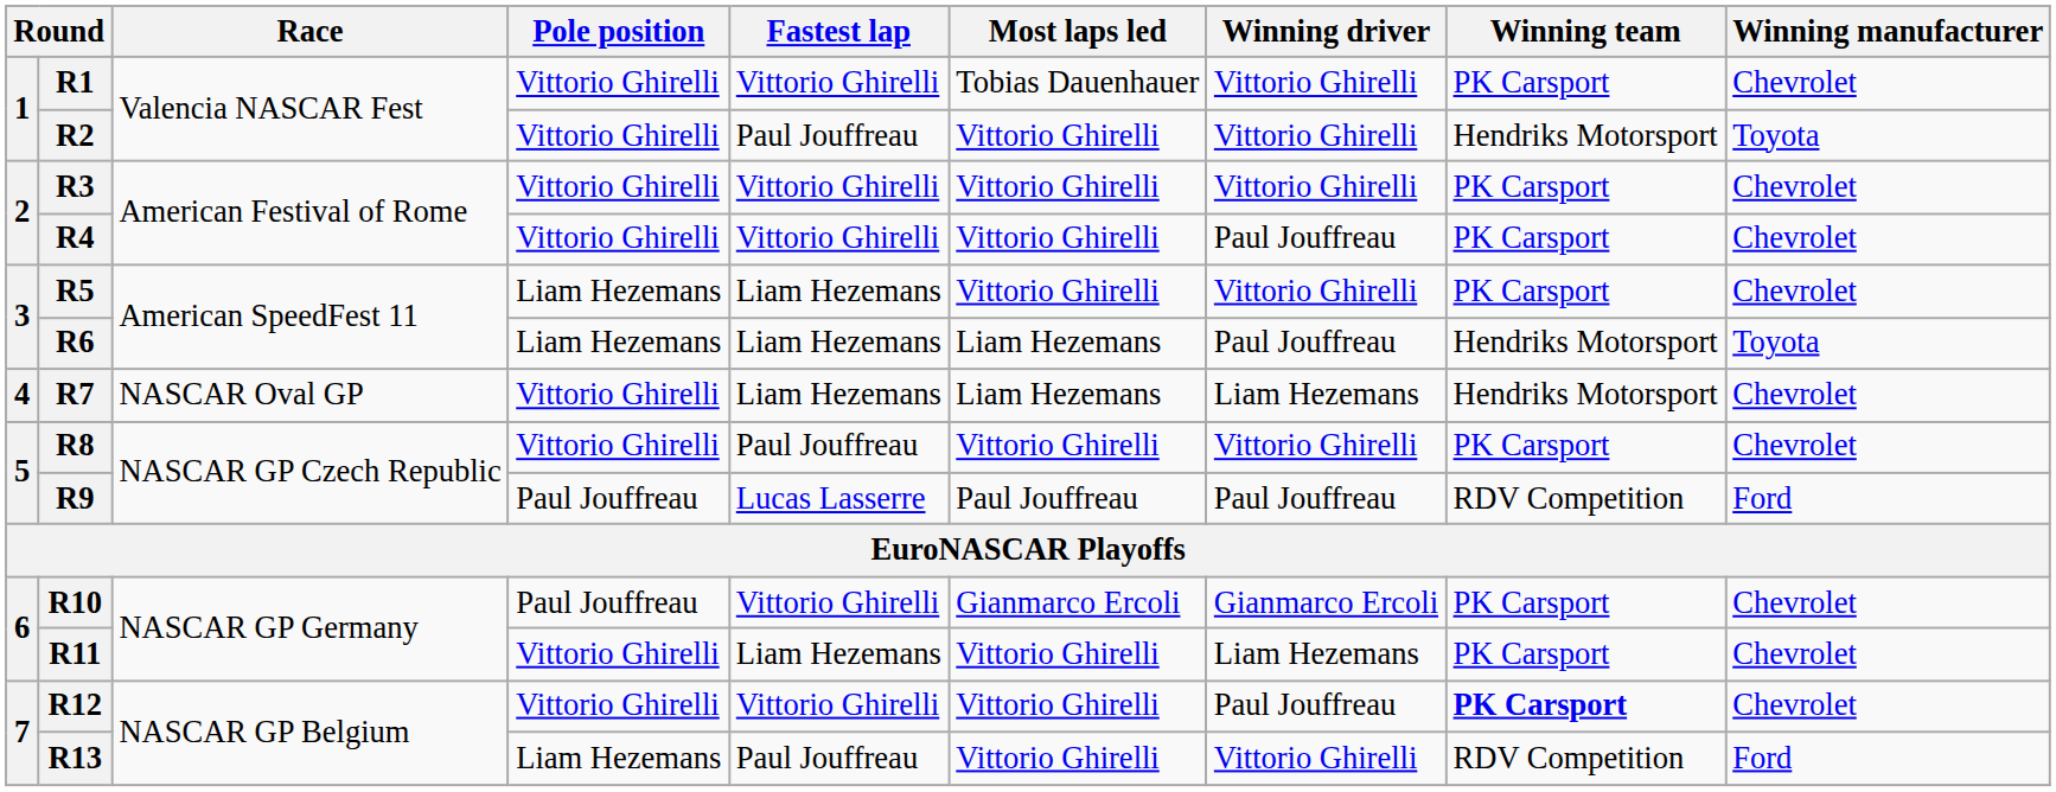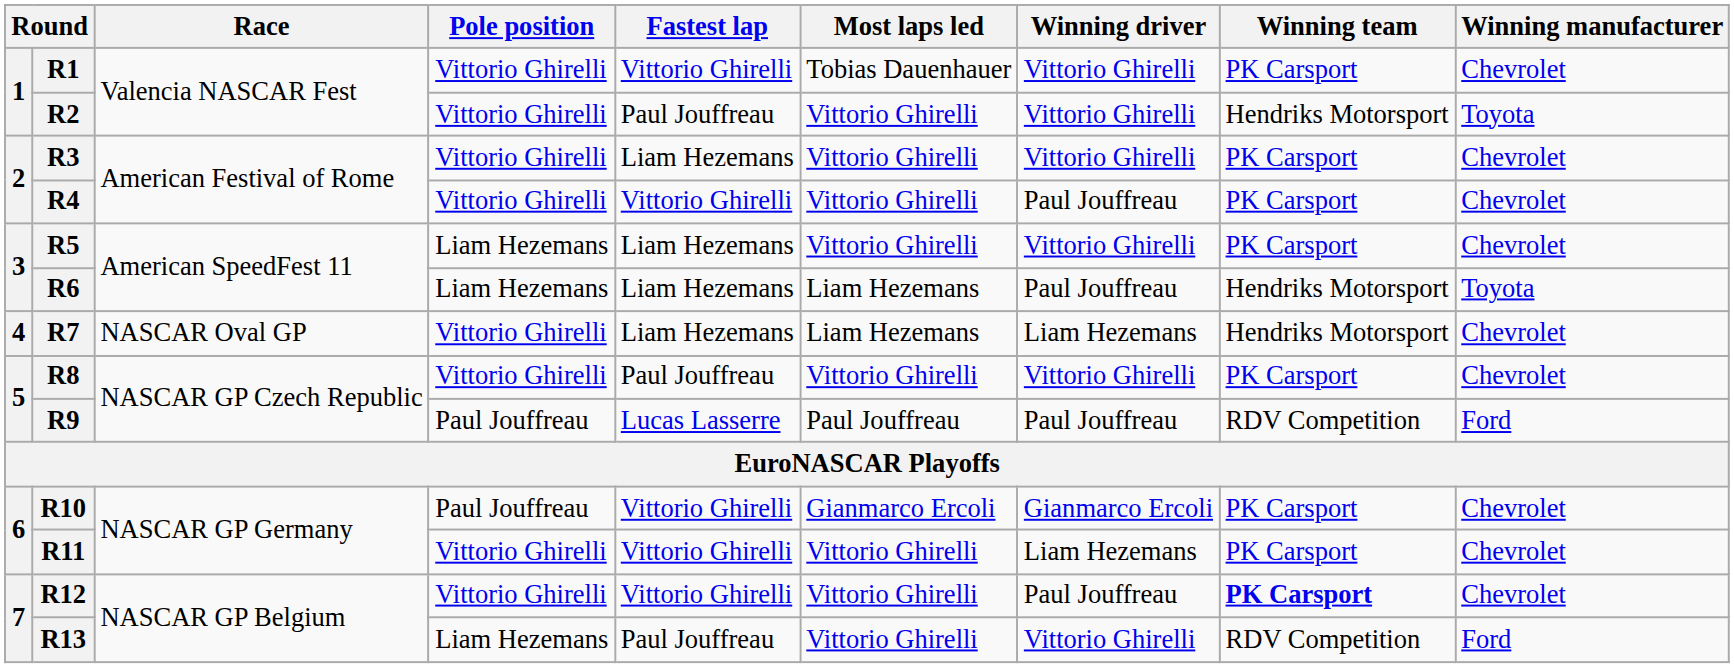R3 | Fastest lap: Vittorio Ghirelli -> Liam Hezemans
R11 | Fastest lap: Liam Hezemans -> Vittorio Ghirelli
